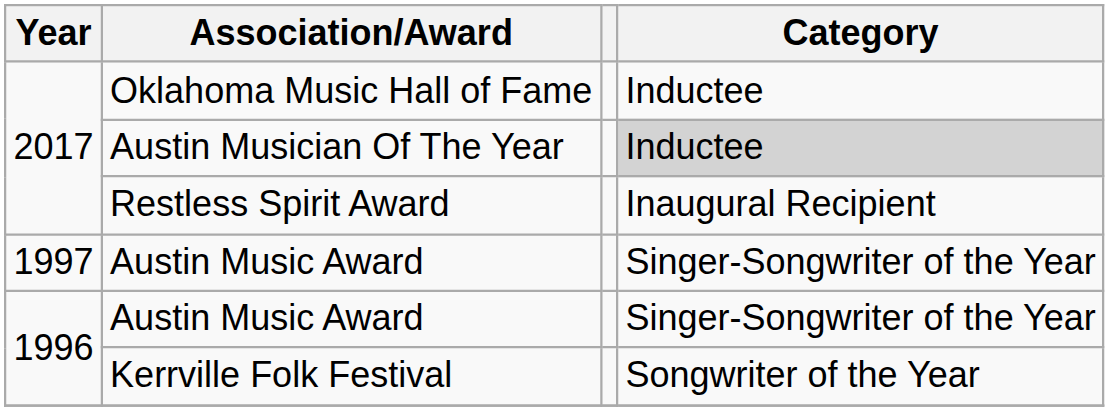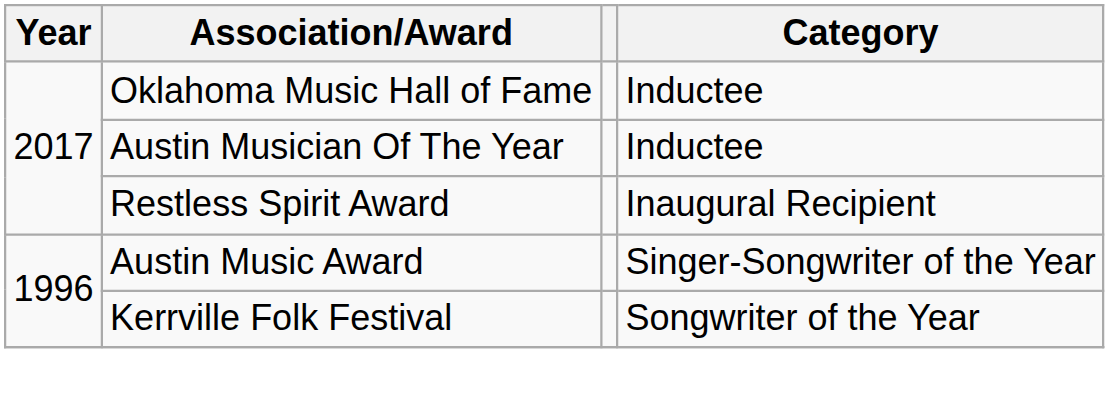Austin Musician Of The Year | Category: lightgrey background -> no background
- row: 1997 | Austin Music Award | Singer-Songwriter of the Year
